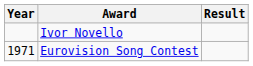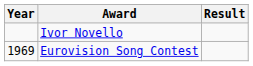Eurovision Song Contest | Year: 1971 -> 1969
